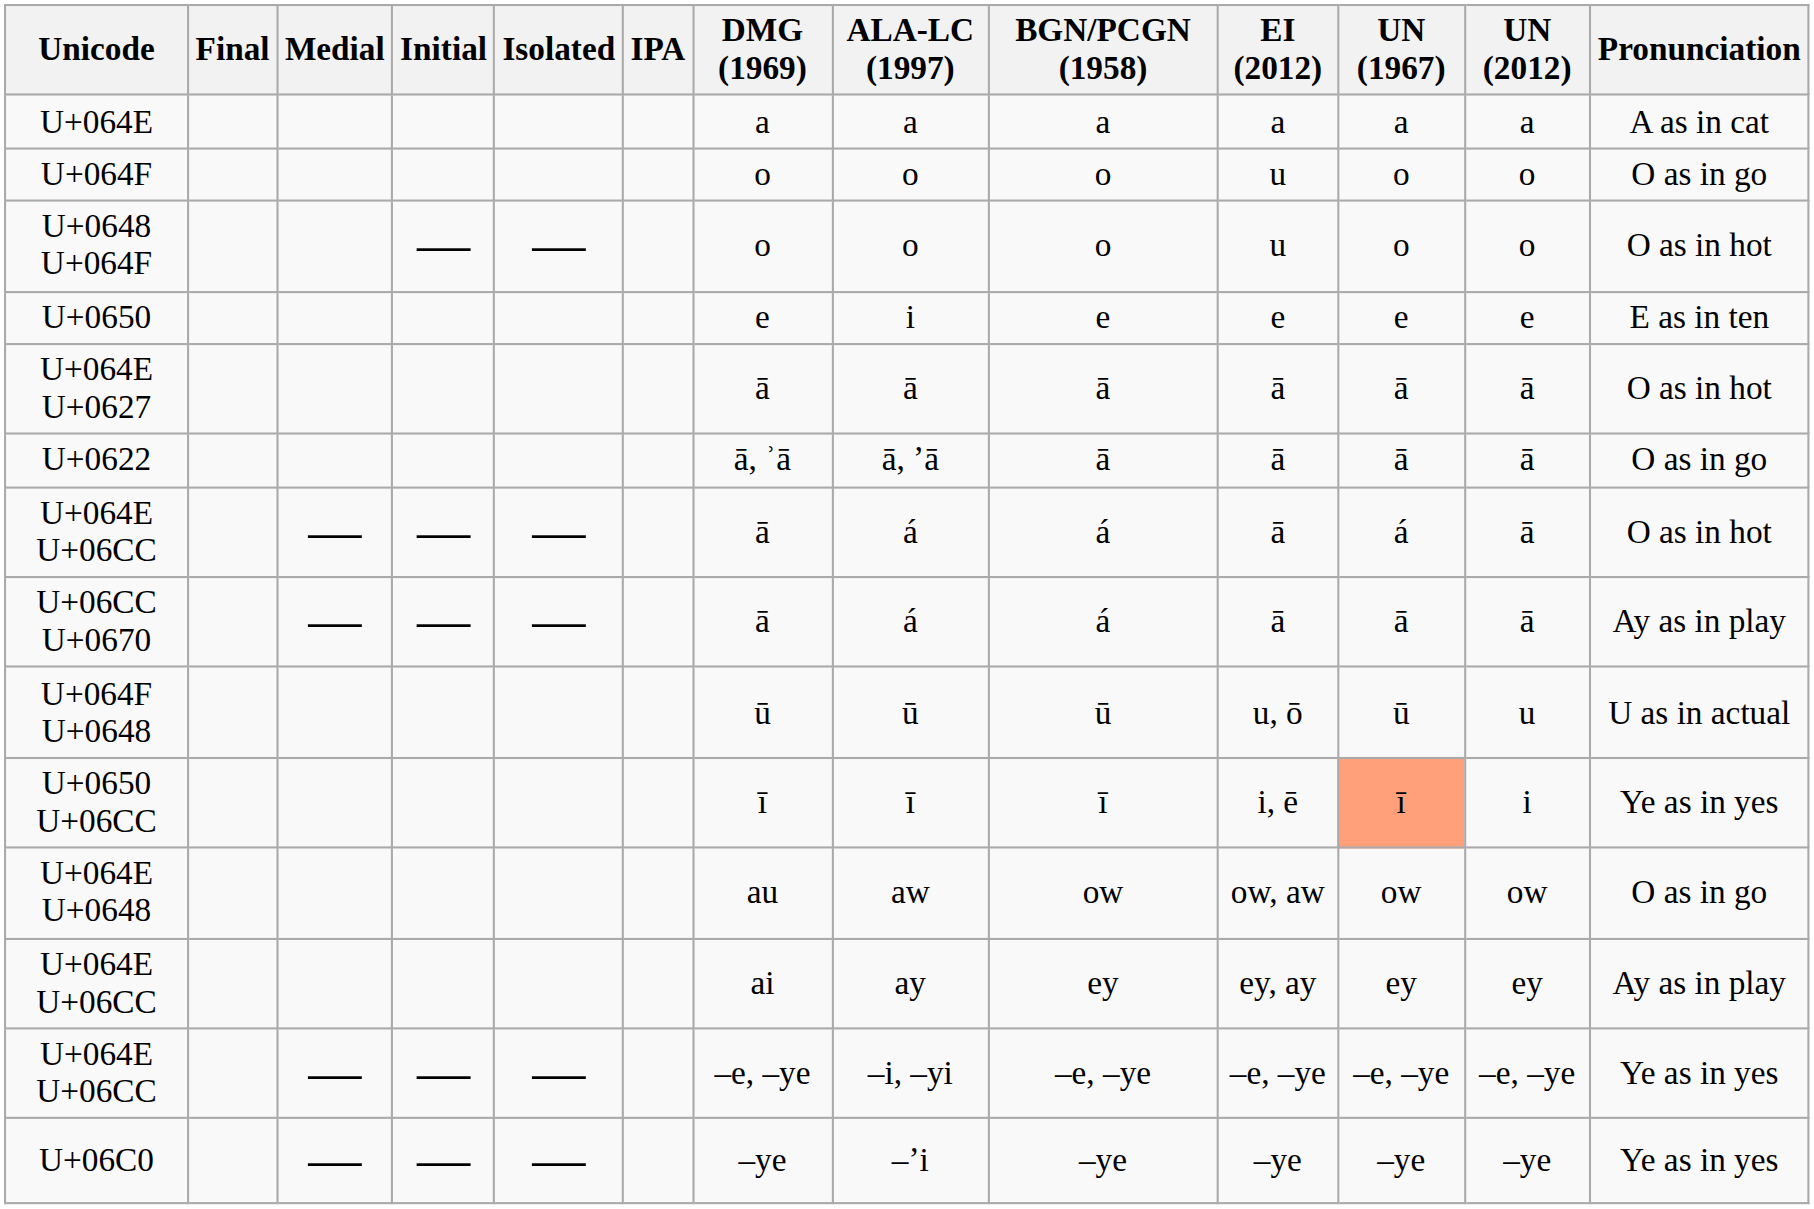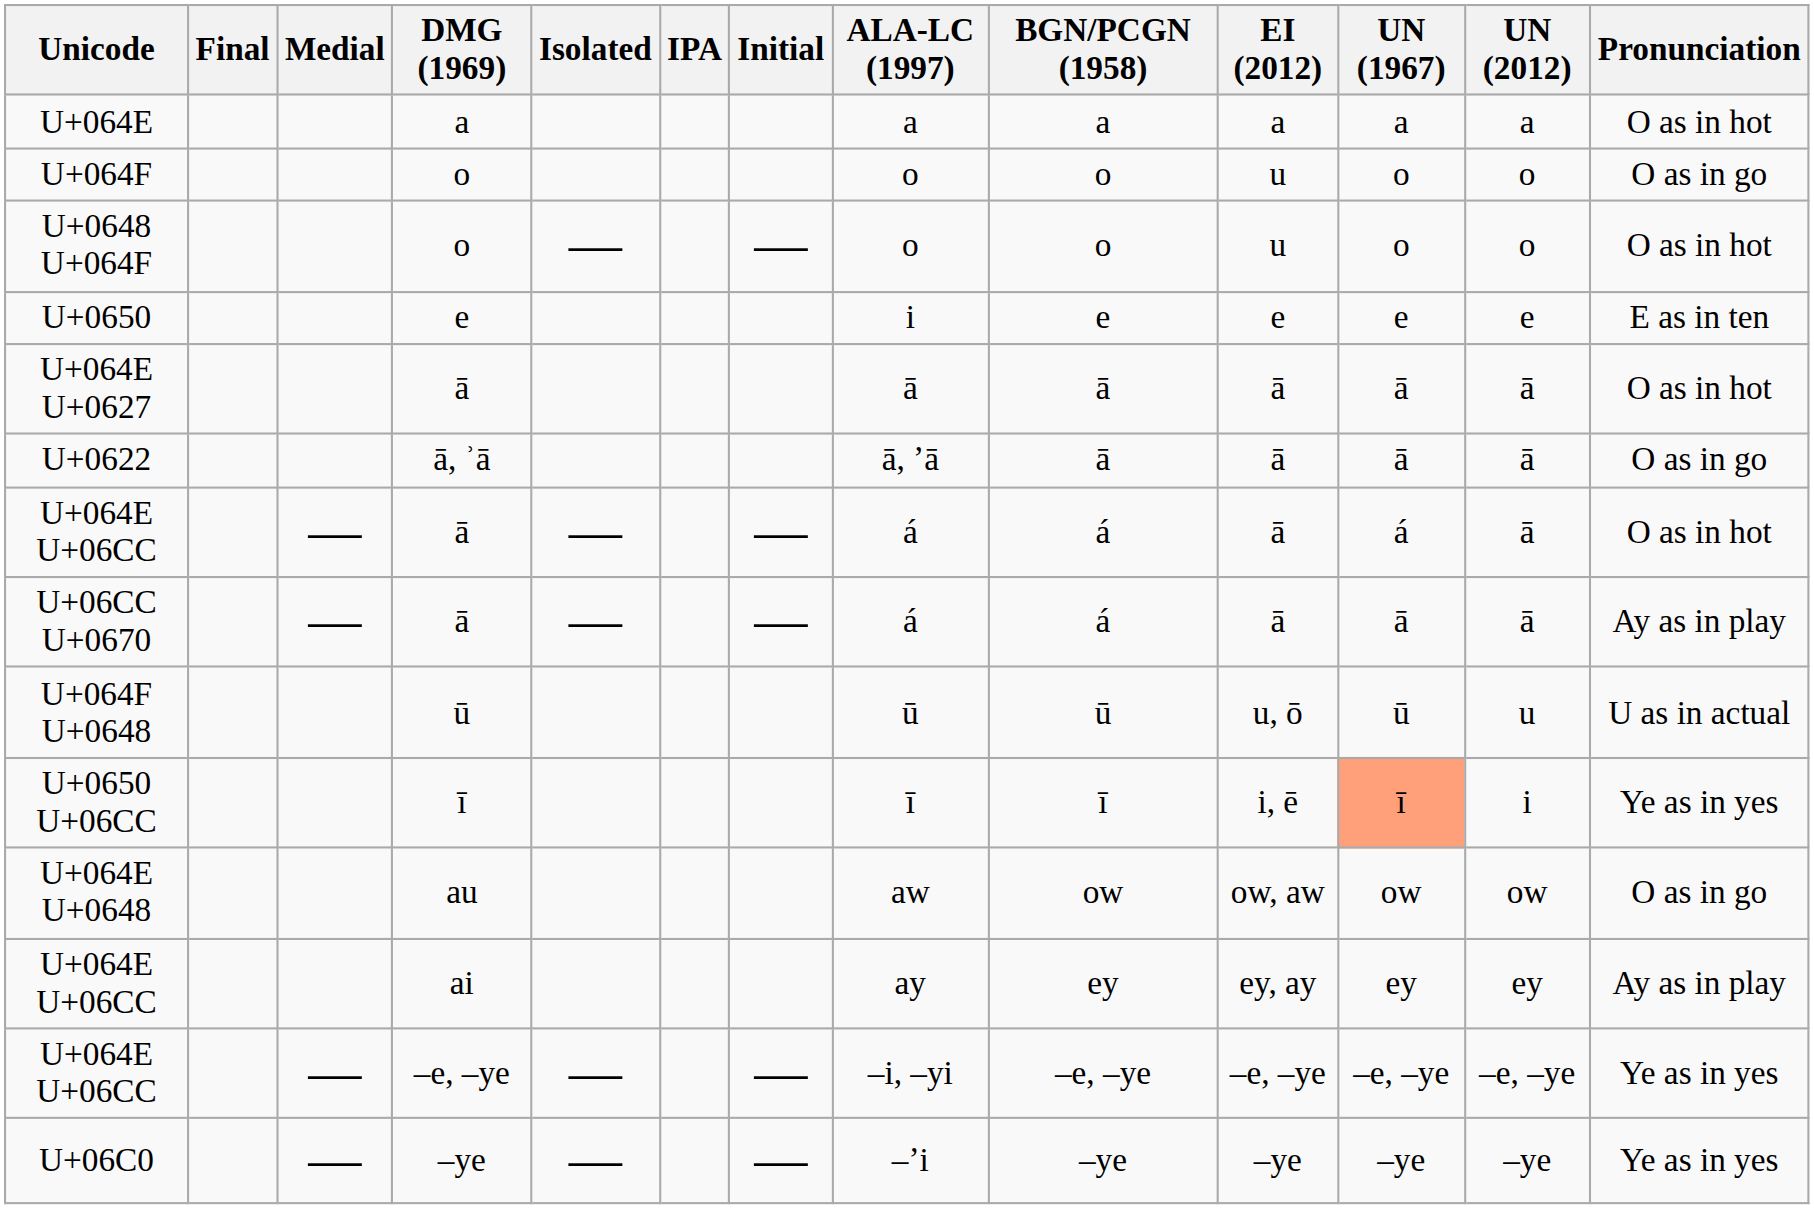columns swapped: Initial <-> DMG (1969)
U+064E | Pronunciation: A as in cat -> O as in hot
